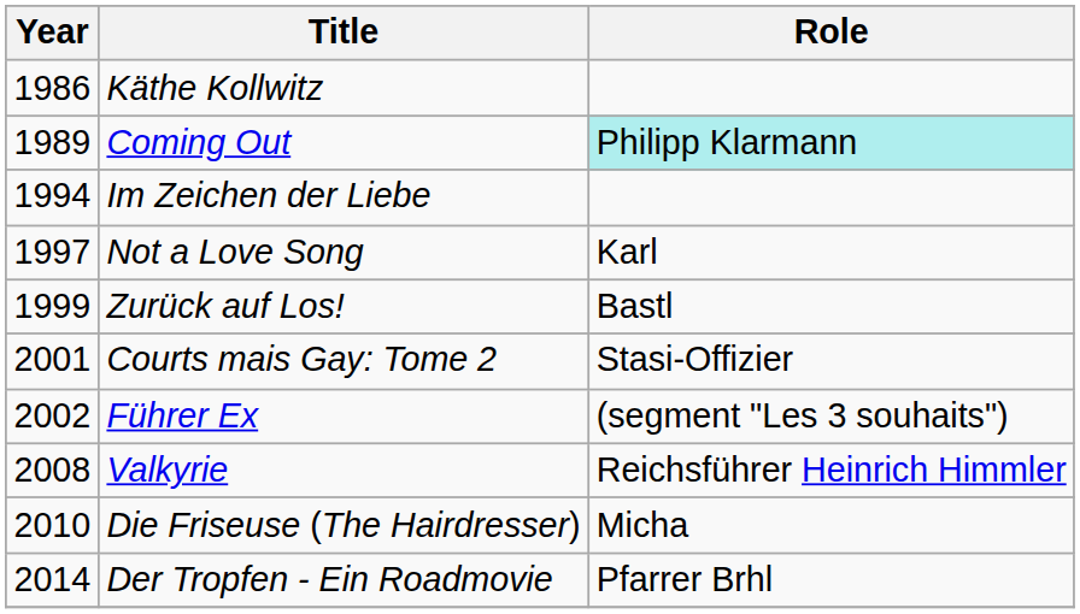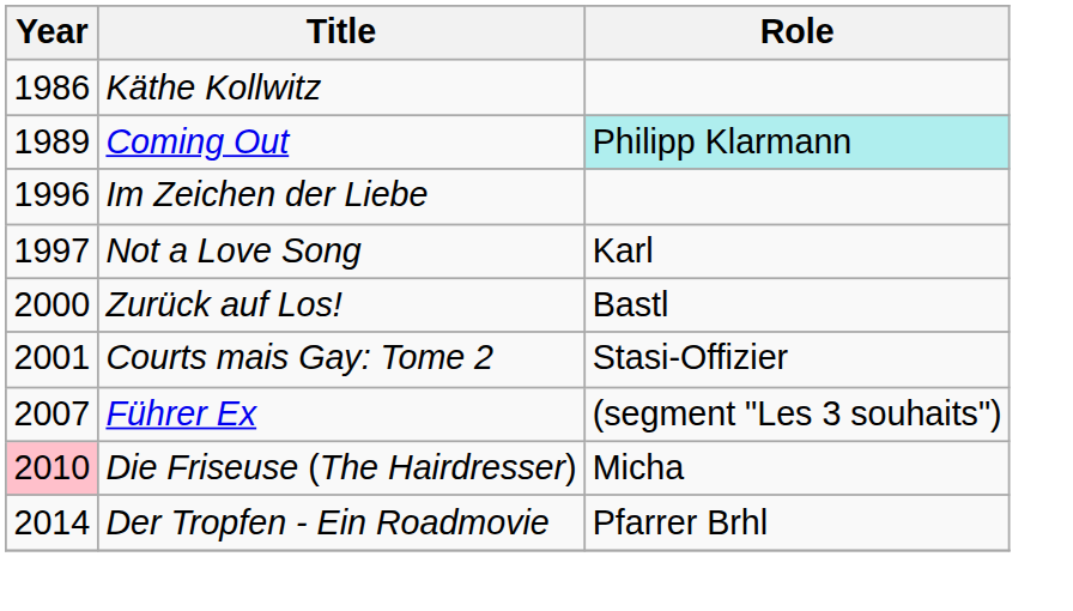Im Zeichen der Liebe | Year: 1994 -> 1996
Zurück auf Los! | Year: 1999 -> 2000
Führer Ex | Year: 2002 -> 2007
- row: 2008 | Valkyrie | Reichsführer Heinrich Himmler
Die Friseuse (The Hairdresser) | Year: no background -> pink background
